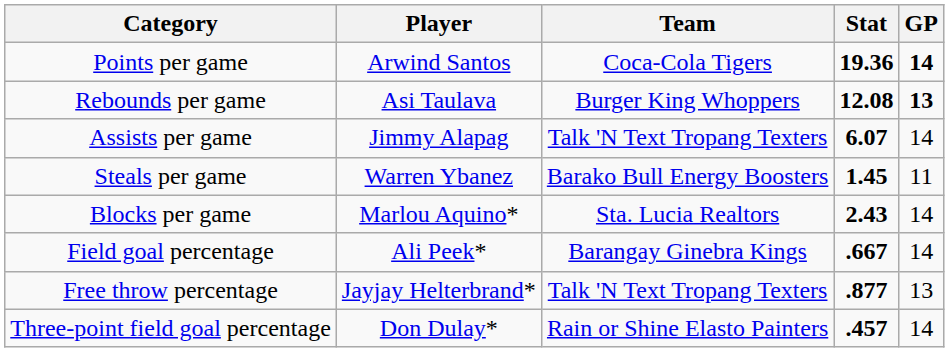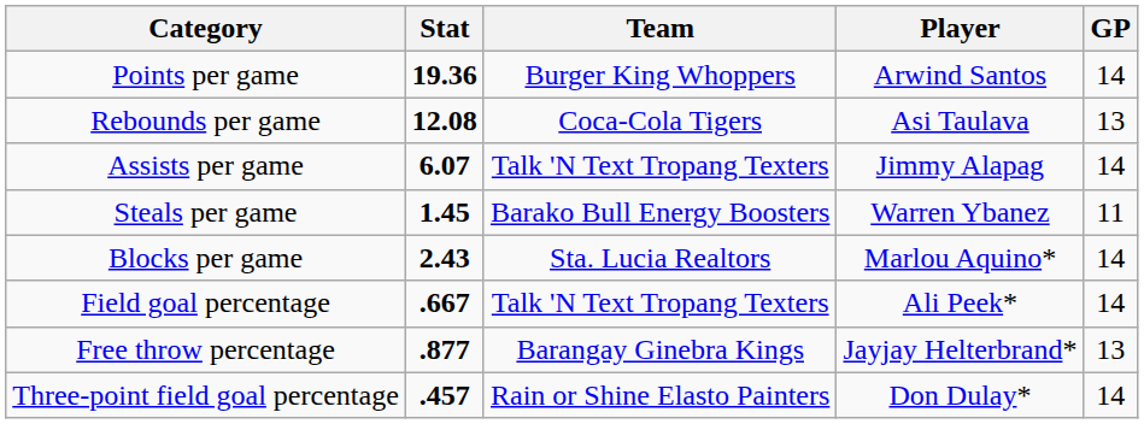columns swapped: Player <-> Stat
Points per game | Team: Coca-Cola Tigers -> Burger King Whoppers
Points per game | GP: bold -> normal
Rebounds per game | Team: Burger King Whoppers -> Coca-Cola Tigers
Rebounds per game | GP: bold -> normal
Field goal percentage | Team: Barangay Ginebra Kings -> Talk 'N Text Tropang Texters
Free throw percentage | Team: Talk 'N Text Tropang Texters -> Barangay Ginebra Kings
